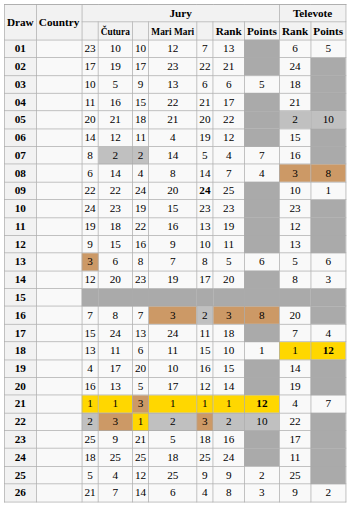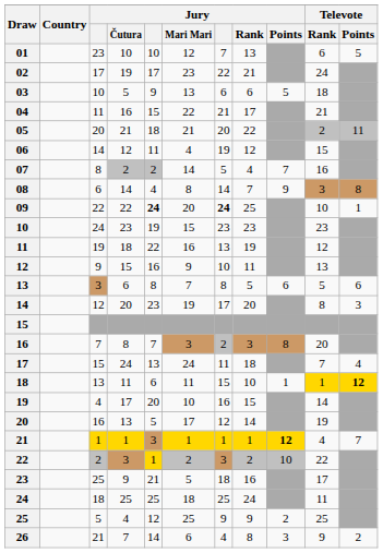05 | Televote / Points: 10 -> 11
08 | Jury / Points: 4 -> 9
09 | column 5: normal -> bold
